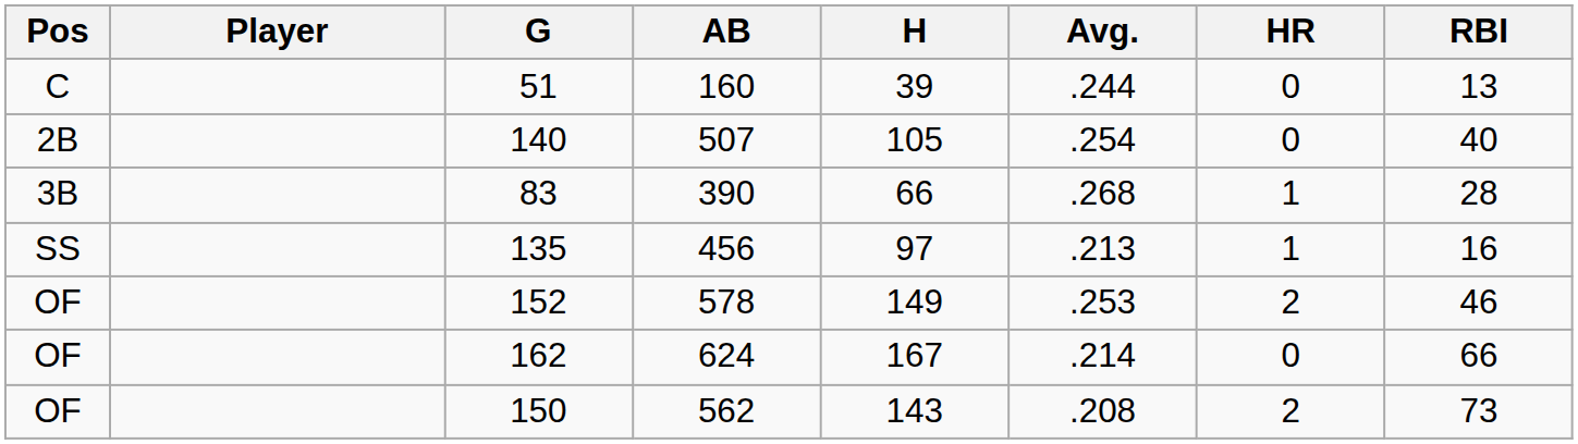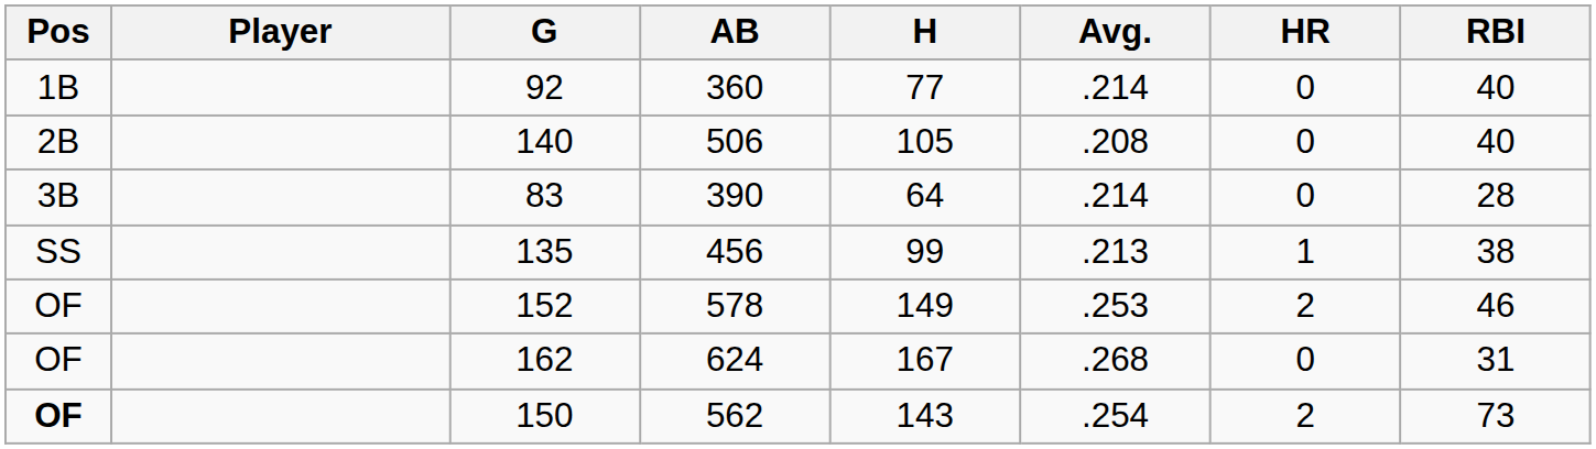- row: C | 51 | 160 | 39 | .244 | 0 | 13
+ row: 1B | 92 | 360 | 77 | .214 | 0 | 40
140 | AB: 507 -> 506
140 | Avg.: .254 -> .208
83 | H: 66 -> 64
83 | Avg.: .268 -> .214
83 | HR: 1 -> 0
135 | H: 97 -> 99
135 | RBI: 16 -> 38
162 | Avg.: .214 -> .268
162 | RBI: 66 -> 31
150 | Pos: normal -> bold
150 | Avg.: .208 -> .254
